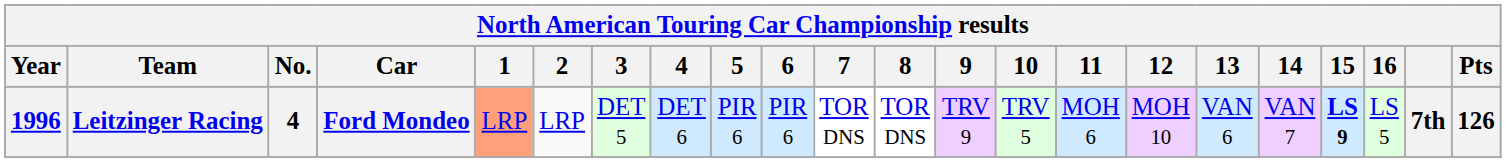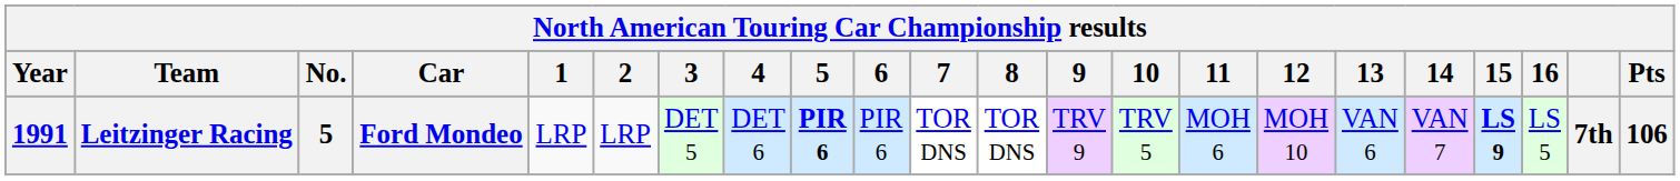Leitzinger Racing | Year: 1996 -> 1991
Leitzinger Racing | No.: 4 -> 5
Leitzinger Racing | 1: lightsalmon background -> no background
Leitzinger Racing | 5: normal -> bold
Leitzinger Racing | Pts: 126 -> 106
